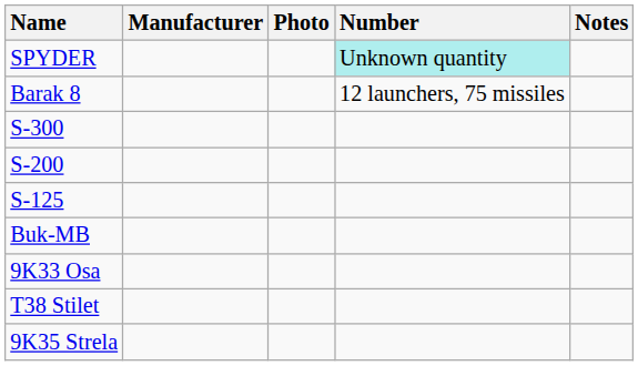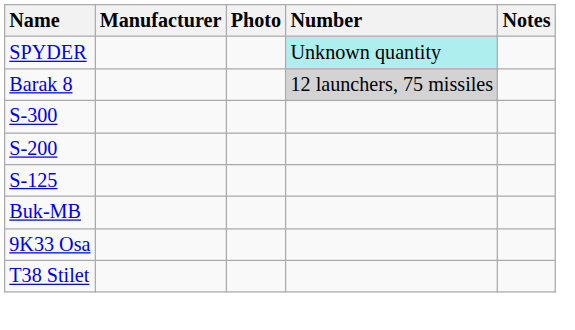Barak 8 | Number: no background -> lightgrey background
- row: 9K35 Strela
